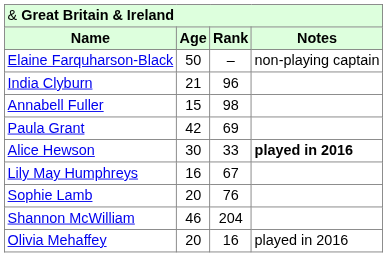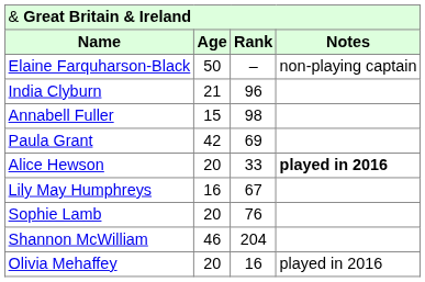Alice Hewson | column 2: 30 -> 20
